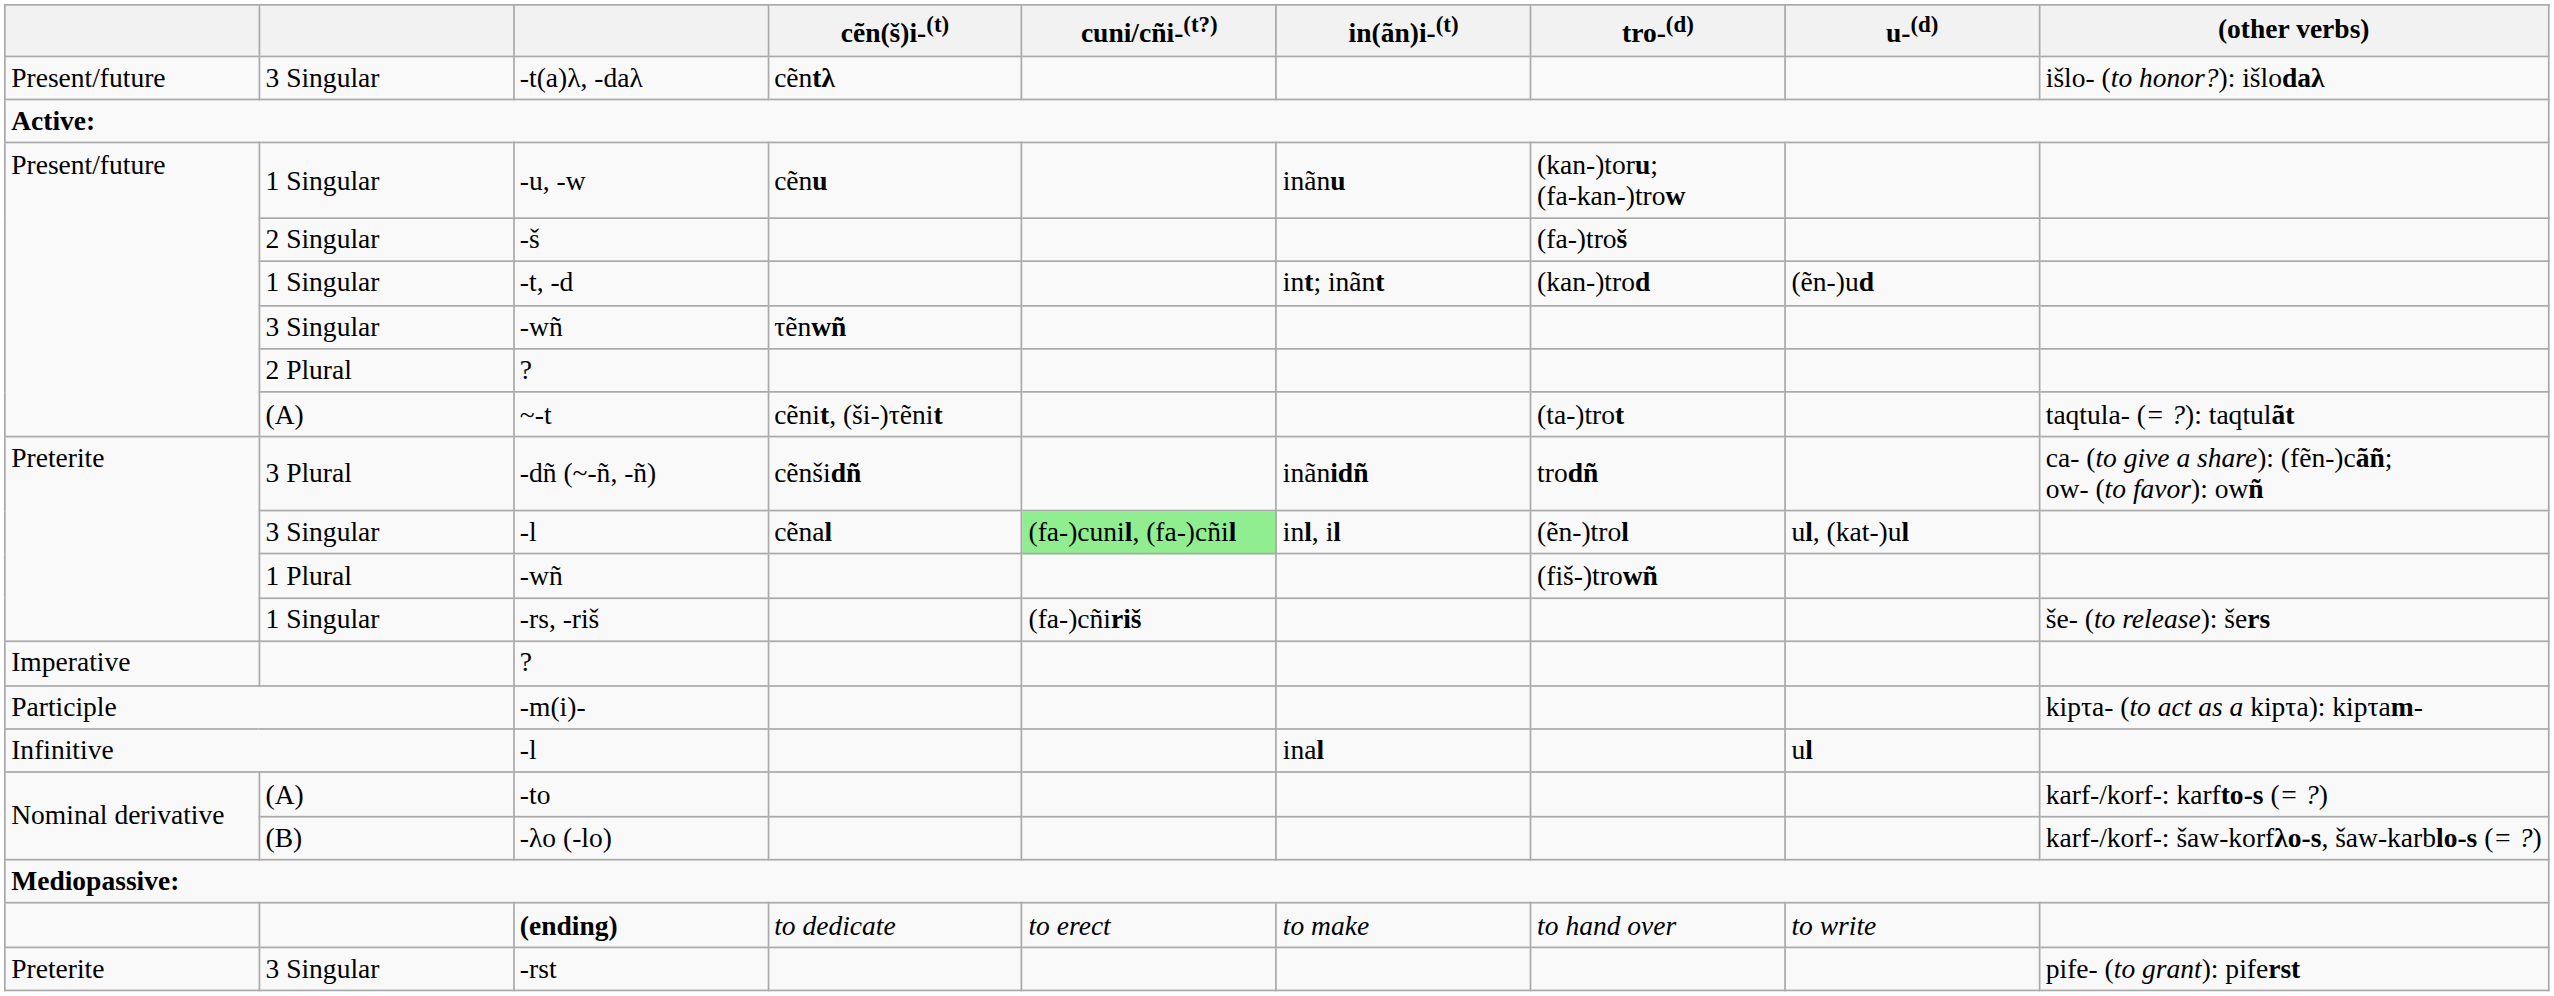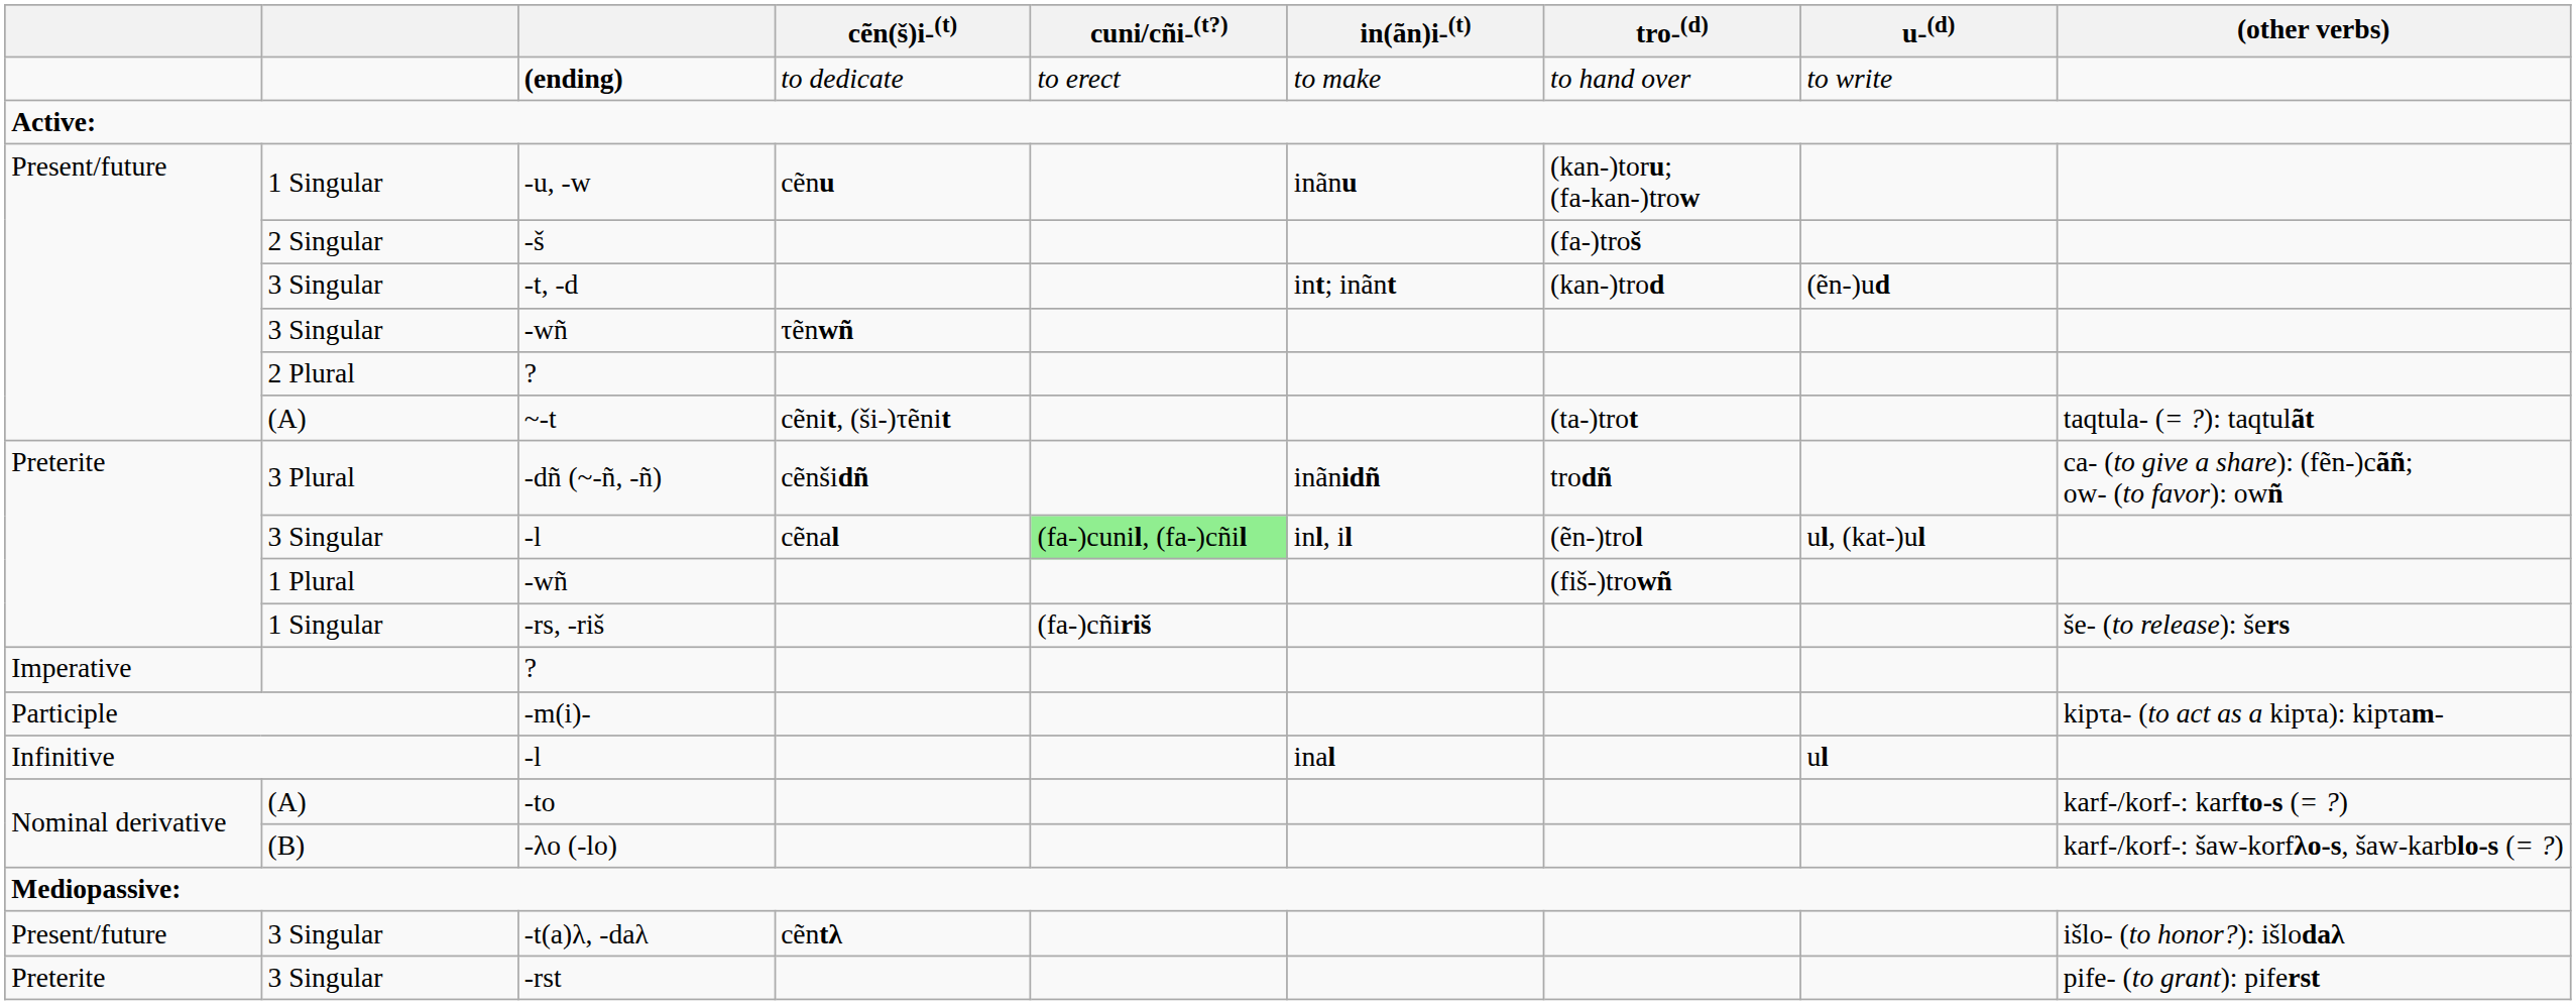rows swapped: (ending) <-> -t(a)λ, -daλ
-t, -d | column 2: 1 Singular -> 3 Singular
